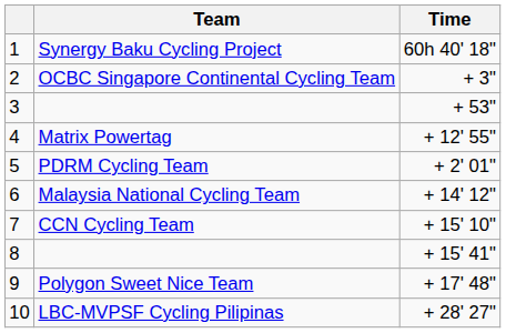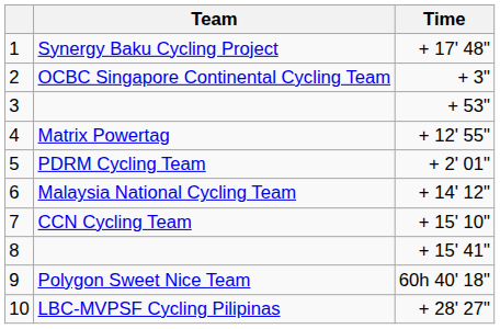Synergy Baku Cycling Project | Time: 60h 40' 18" -> + 17' 48"
Polygon Sweet Nice Team | Time: + 17' 48" -> 60h 40' 18"
